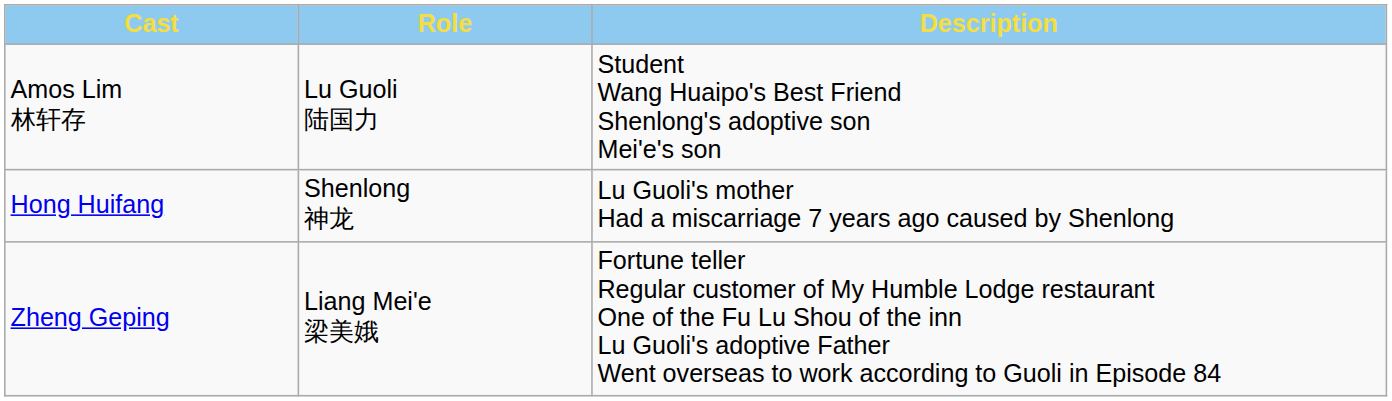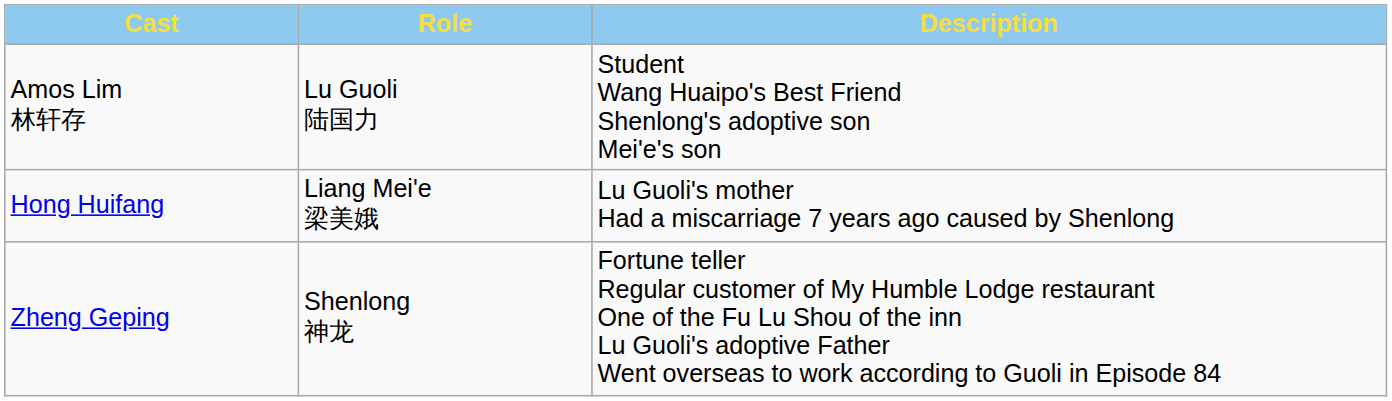Hong Huifang | Role: Shenlong 神龙 -> Liang Mei'e 梁美娥
Zheng Geping | Role: Liang Mei'e 梁美娥 -> Shenlong 神龙
